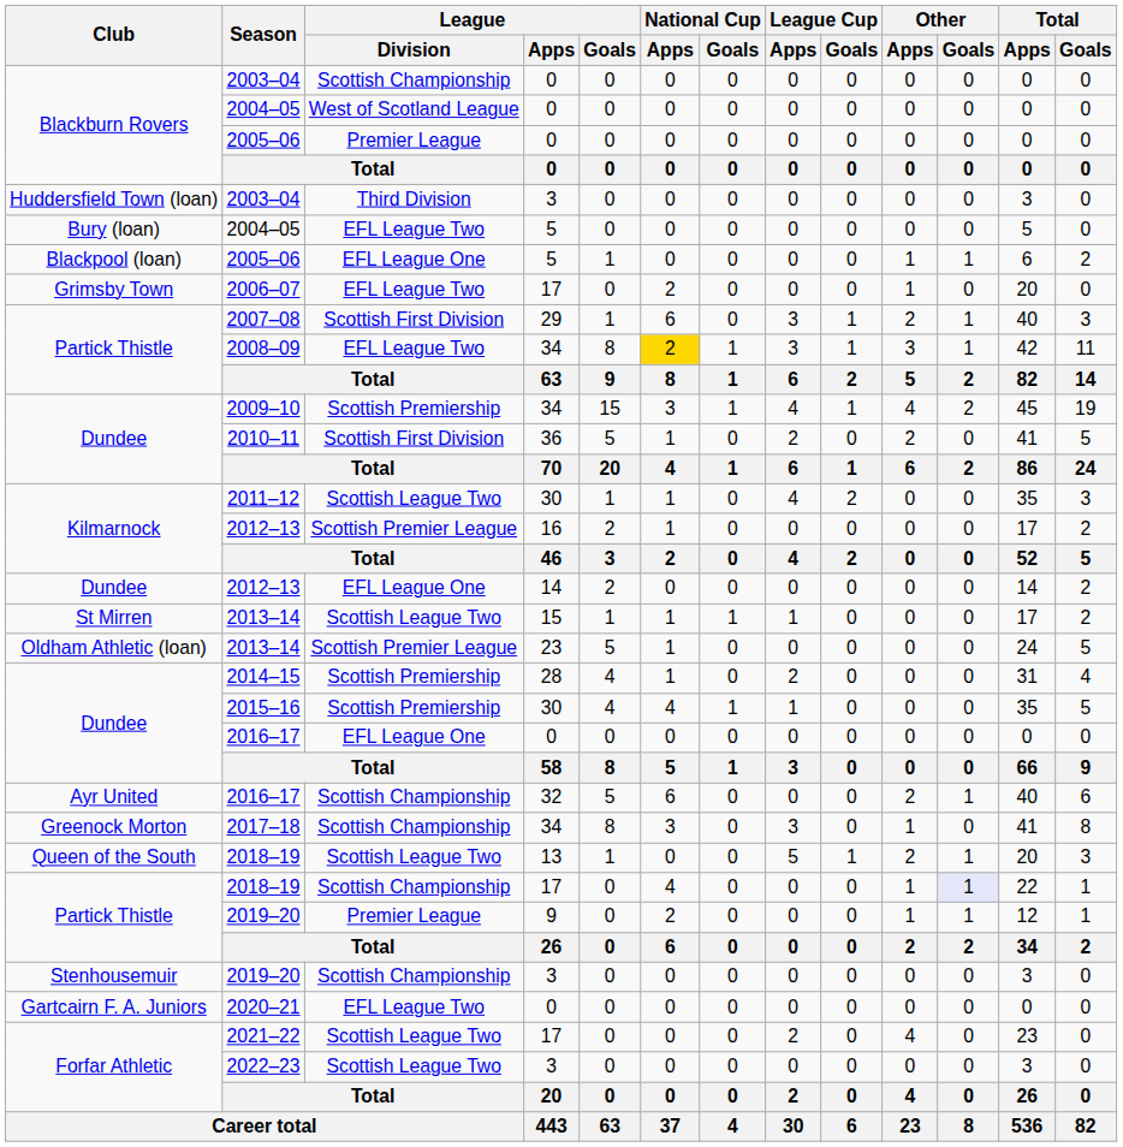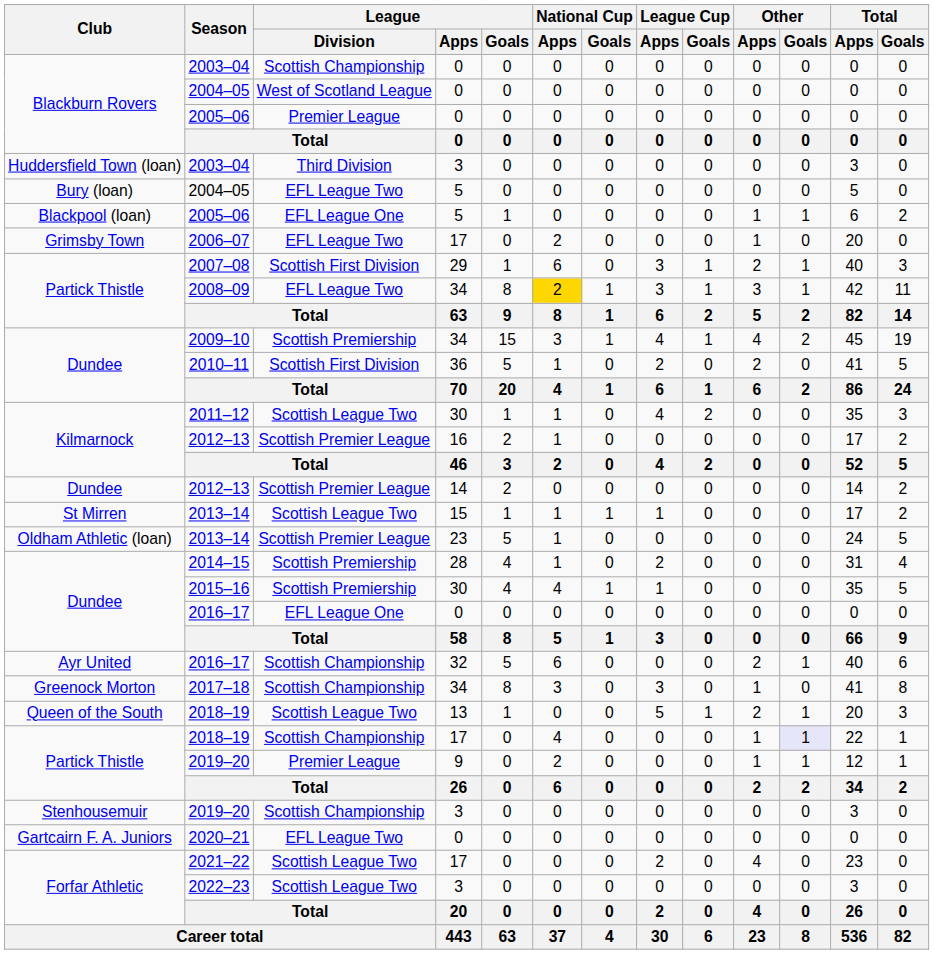Dundee / 2012–13 | League / Division: EFL League One -> Scottish Premier League
